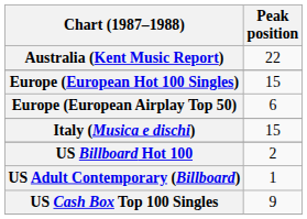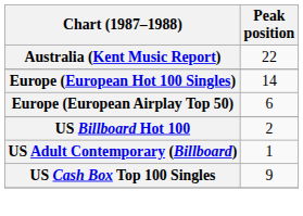Europe (European Hot 100 Singles) | Peak position: 15 -> 14
- row: Italy (Musica e dischi) | 15
